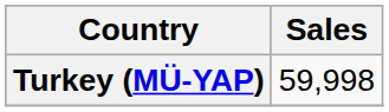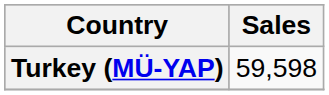Turkey (MÜ-YAP) | Sales: 59,998 -> 59,598
